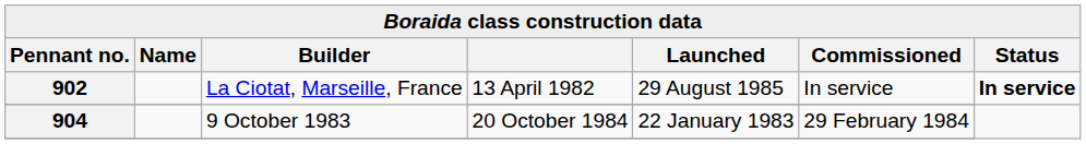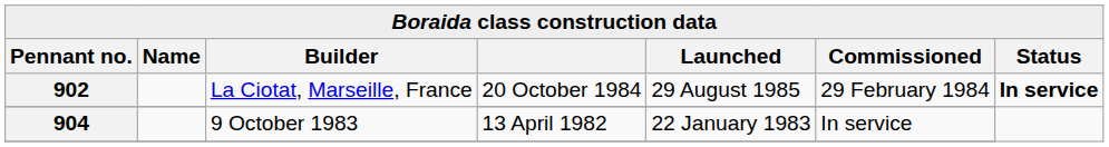902 | column 4: 13 April 1982 -> 20 October 1984
902 | Commissioned: In service -> 29 February 1984
904 | column 4: 20 October 1984 -> 13 April 1982
904 | Commissioned: 29 February 1984 -> In service
